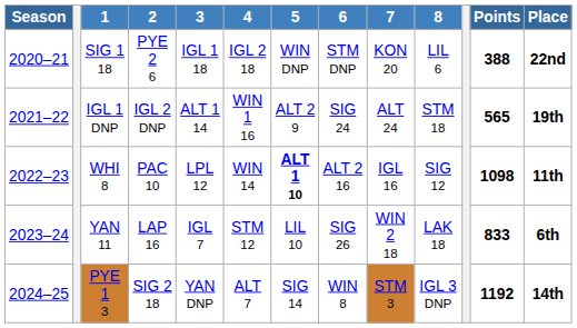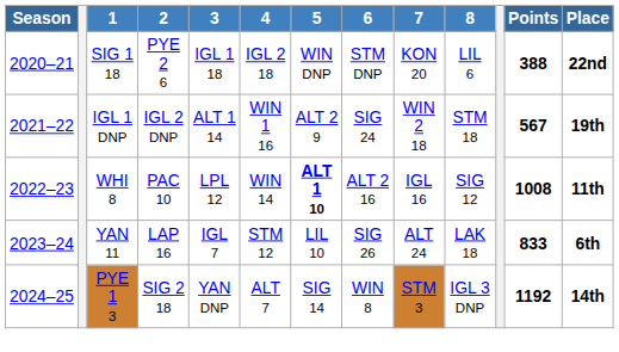IGL 1 DNP | 7: ALT 24 -> WIN 2 18
IGL 1 DNP | Points: 565 -> 567
WHI 8 | Points: 1098 -> 1008
YAN 11 | 7: WIN 2 18 -> ALT 24
